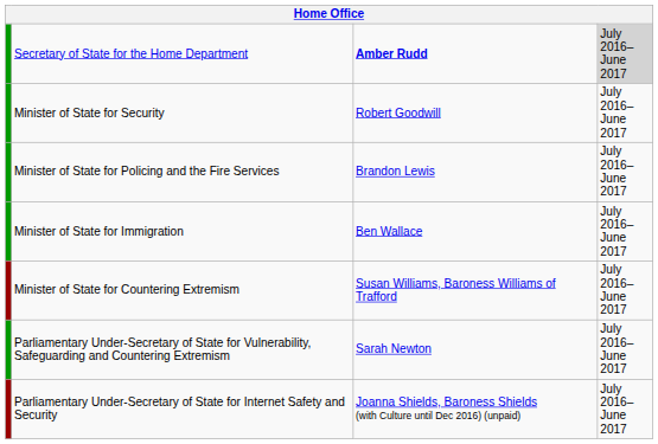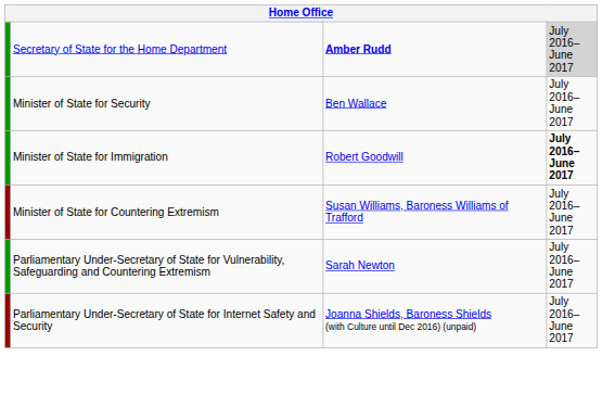Minister of State for Security | column 3: Robert Goodwill -> Ben Wallace
- row: Minister of State for Policing and the Fire Services | Brandon Lewis | July 2016–June 2017
Minister of State for Immigration | column 3: Ben Wallace -> Robert Goodwill
Minister of State for Immigration | column 4: normal -> bold
